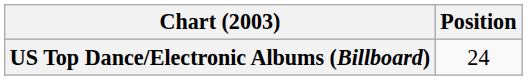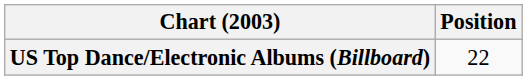US Top Dance/Electronic Albums (Billboard) | Position: 24 -> 22
